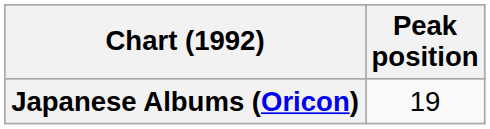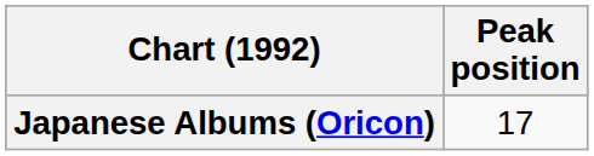Japanese Albums (Oricon) | Peak position: 19 -> 17
